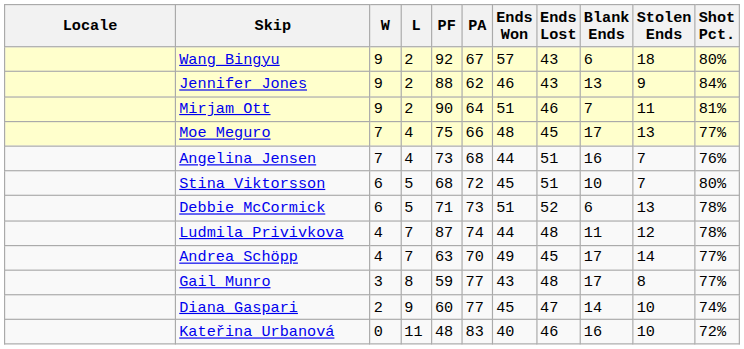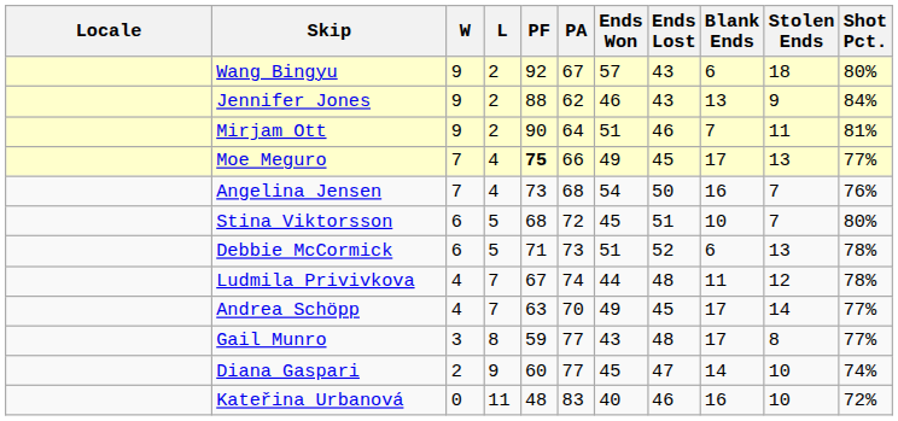Moe Meguro | PF: normal -> bold
Moe Meguro | Ends Won: 48 -> 49
Angelina Jensen | Ends Won: 44 -> 54
Angelina Jensen | Ends Lost: 51 -> 50
Ludmila Privivkova | PF: 87 -> 67
